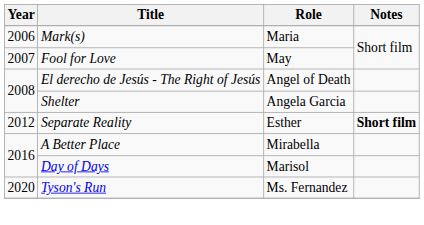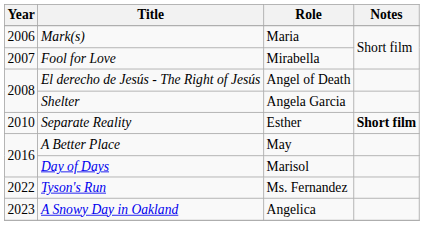Fool for Love | Role: May -> Mirabella
Separate Reality | Year: 2012 -> 2010
A Better Place | Role: Mirabella -> May
Tyson's Run | Year: 2020 -> 2022
+ row: 2023 | A Snowy Day in Oakland | Angelica
